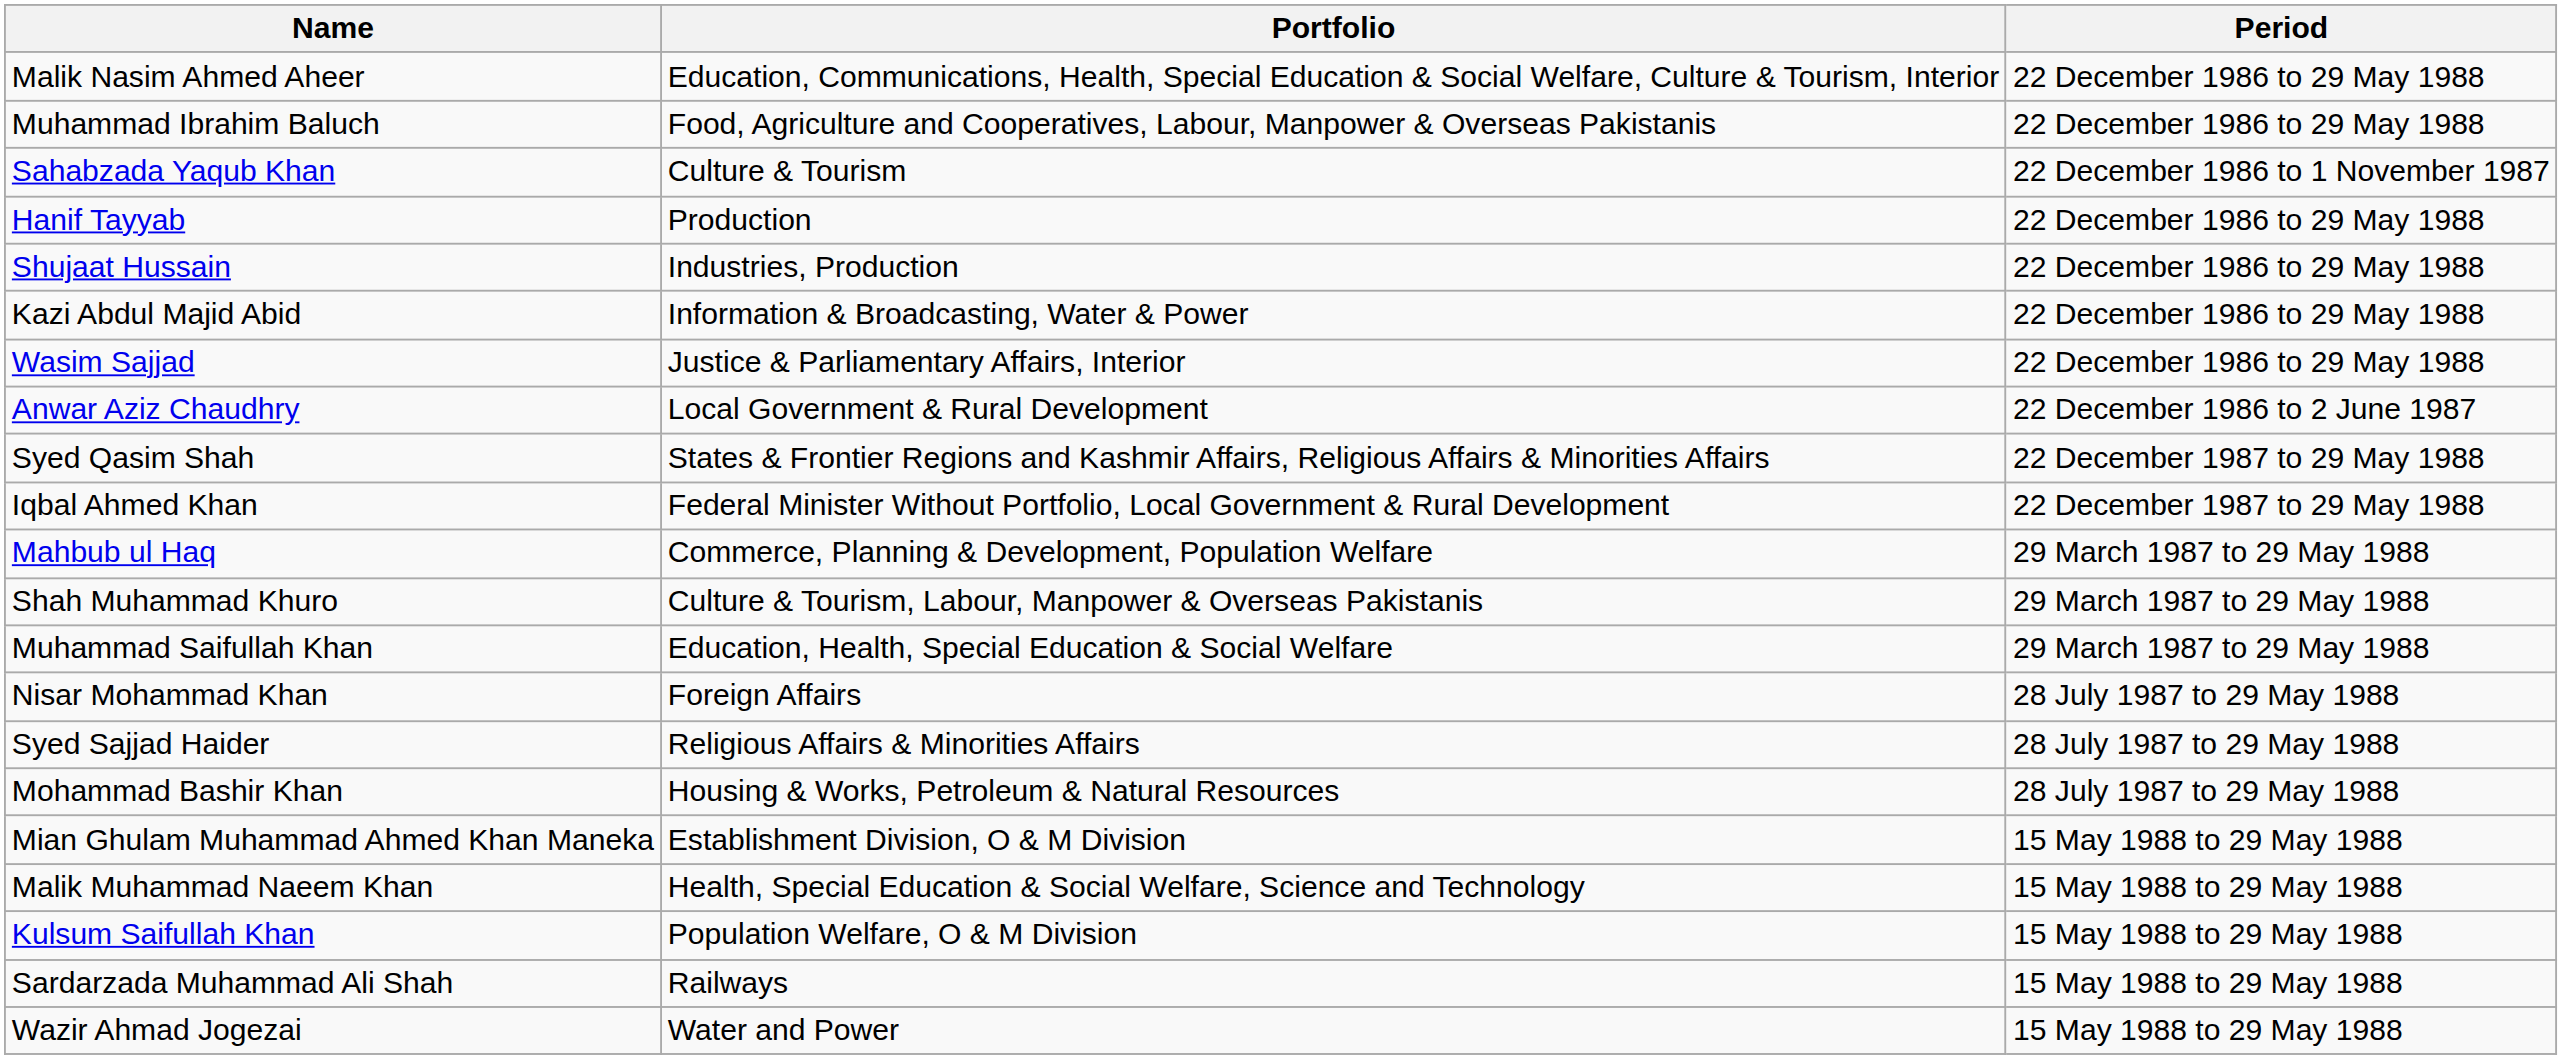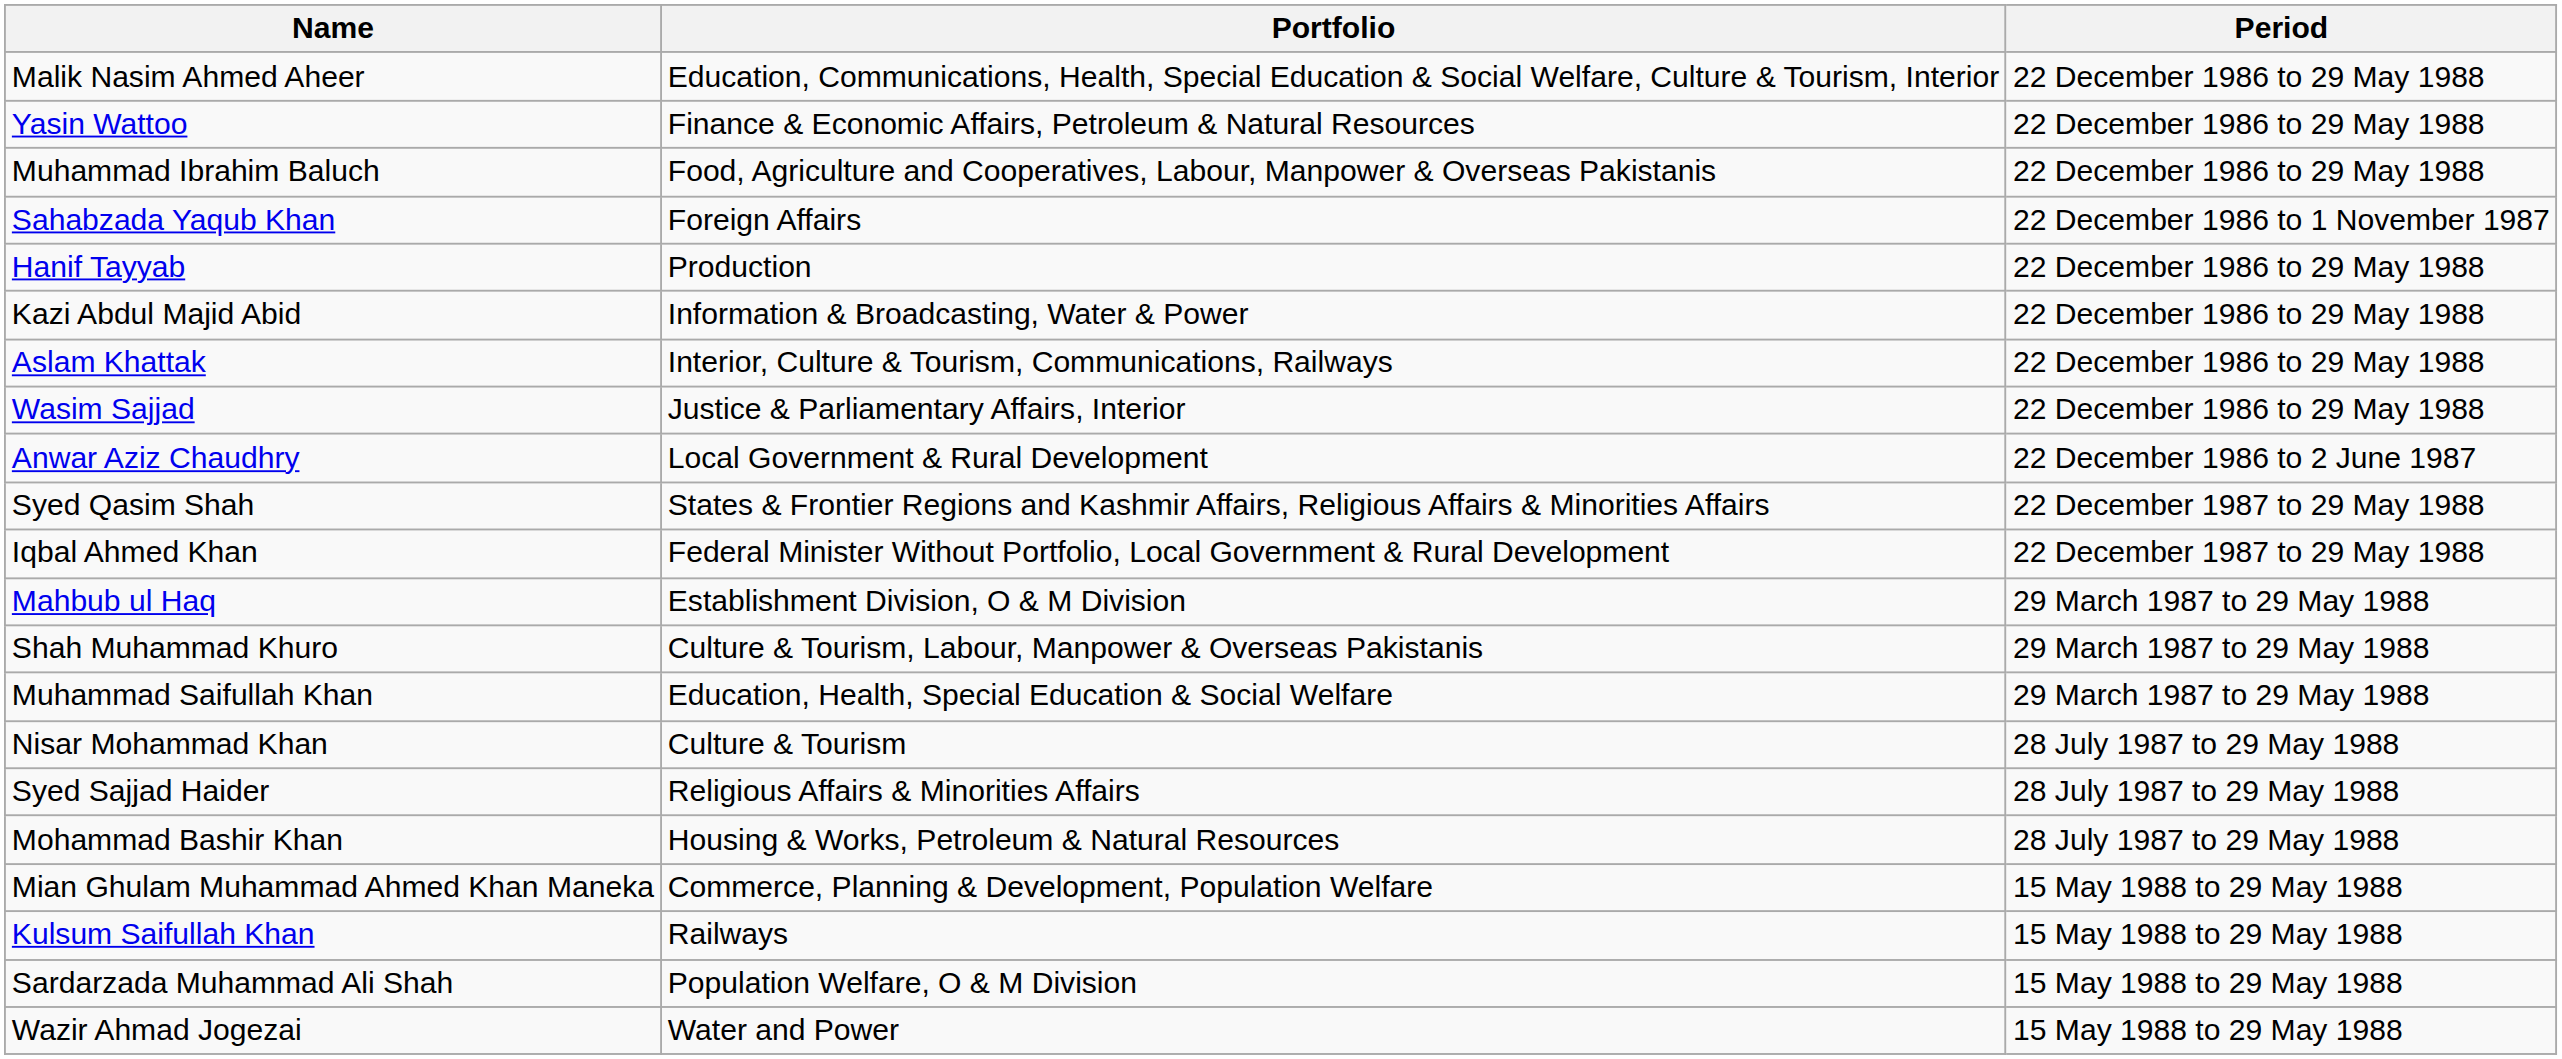+ row: Yasin Wattoo | Finance & Economic Affairs, Petroleum & Natural Resources | 22 December 1986 to 29 May 1988
Sahabzada Yaqub Khan | Portfolio: Culture & Tourism -> Foreign Affairs
- row: Shujaat Hussain | Industries, Production | 22 December 1986 to 29 May 1988
+ row: Aslam Khattak | Interior, Culture & Tourism, Communications, Railways | 22 December 1986 to 29 May 1988
Mahbub ul Haq | Portfolio: Commerce, Planning & Development, Population Welfare -> Establishment Division, O & M Division
Nisar Mohammad Khan | Portfolio: Foreign Affairs -> Culture & Tourism
Mian Ghulam Muhammad Ahmed Khan Maneka | Portfolio: Establishment Division, O & M Division -> Commerce, Planning & Development, Population Welfare
- row: Malik Muhammad Naeem Khan | Health, Special Education & Social Welfare, Science and Technology | 15 May 1988 to 29 May 1988
Kulsum Saifullah Khan | Portfolio: Population Welfare, O & M Division -> Railways
Sardarzada Muhammad Ali Shah | Portfolio: Railways -> Population Welfare, O & M Division
